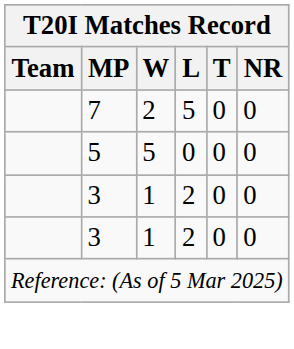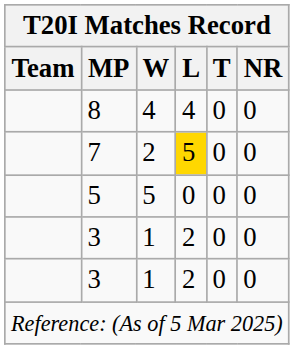+ row: 8 | 4 | 4 | 0 | 0
7 | L: no background -> gold background
